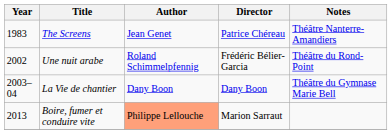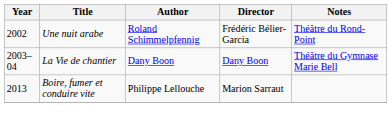- row: 1983 | The Screens | Jean Genet | Patrice Chéreau | Théâtre Nanterre-Amandiers
Boire, fumer et conduire vite | Author: lightsalmon background -> no background
